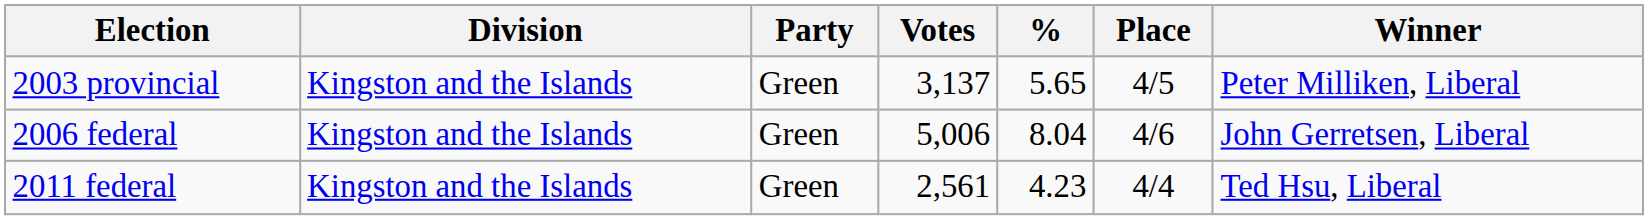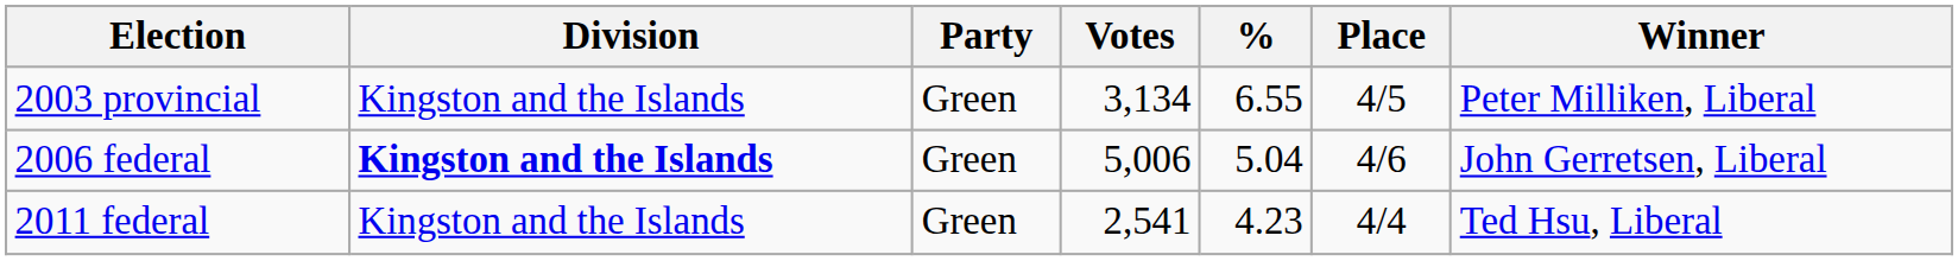2003 provincial | Votes: 3,137 -> 3,134
2003 provincial | %: 5.65 -> 6.55
2006 federal | Division: normal -> bold
2006 federal | %: 8.04 -> 5.04
2011 federal | Votes: 2,561 -> 2,541
